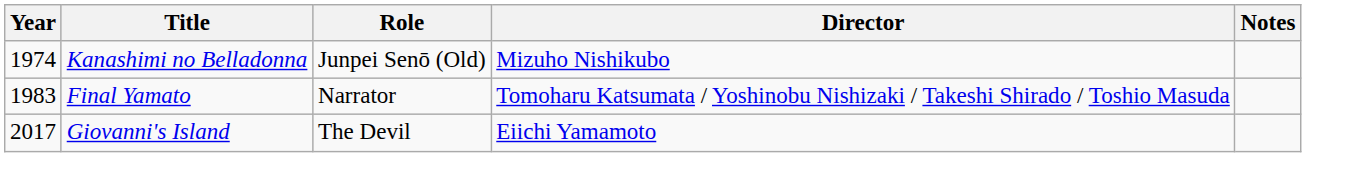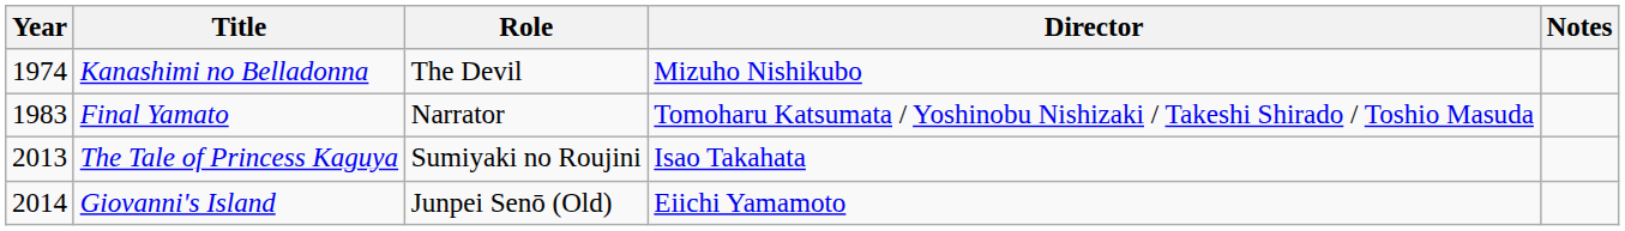Kanashimi no Belladonna | Role: Junpei Senō (Old) -> The Devil
+ row: 2013 | The Tale of Princess Kaguya | Sumiyaki no Roujini | Isao Takahata
Giovanni's Island | Year: 2017 -> 2014
Giovanni's Island | Role: The Devil -> Junpei Senō (Old)
